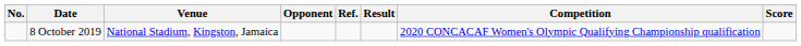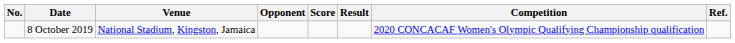columns swapped: Score <-> Ref.
